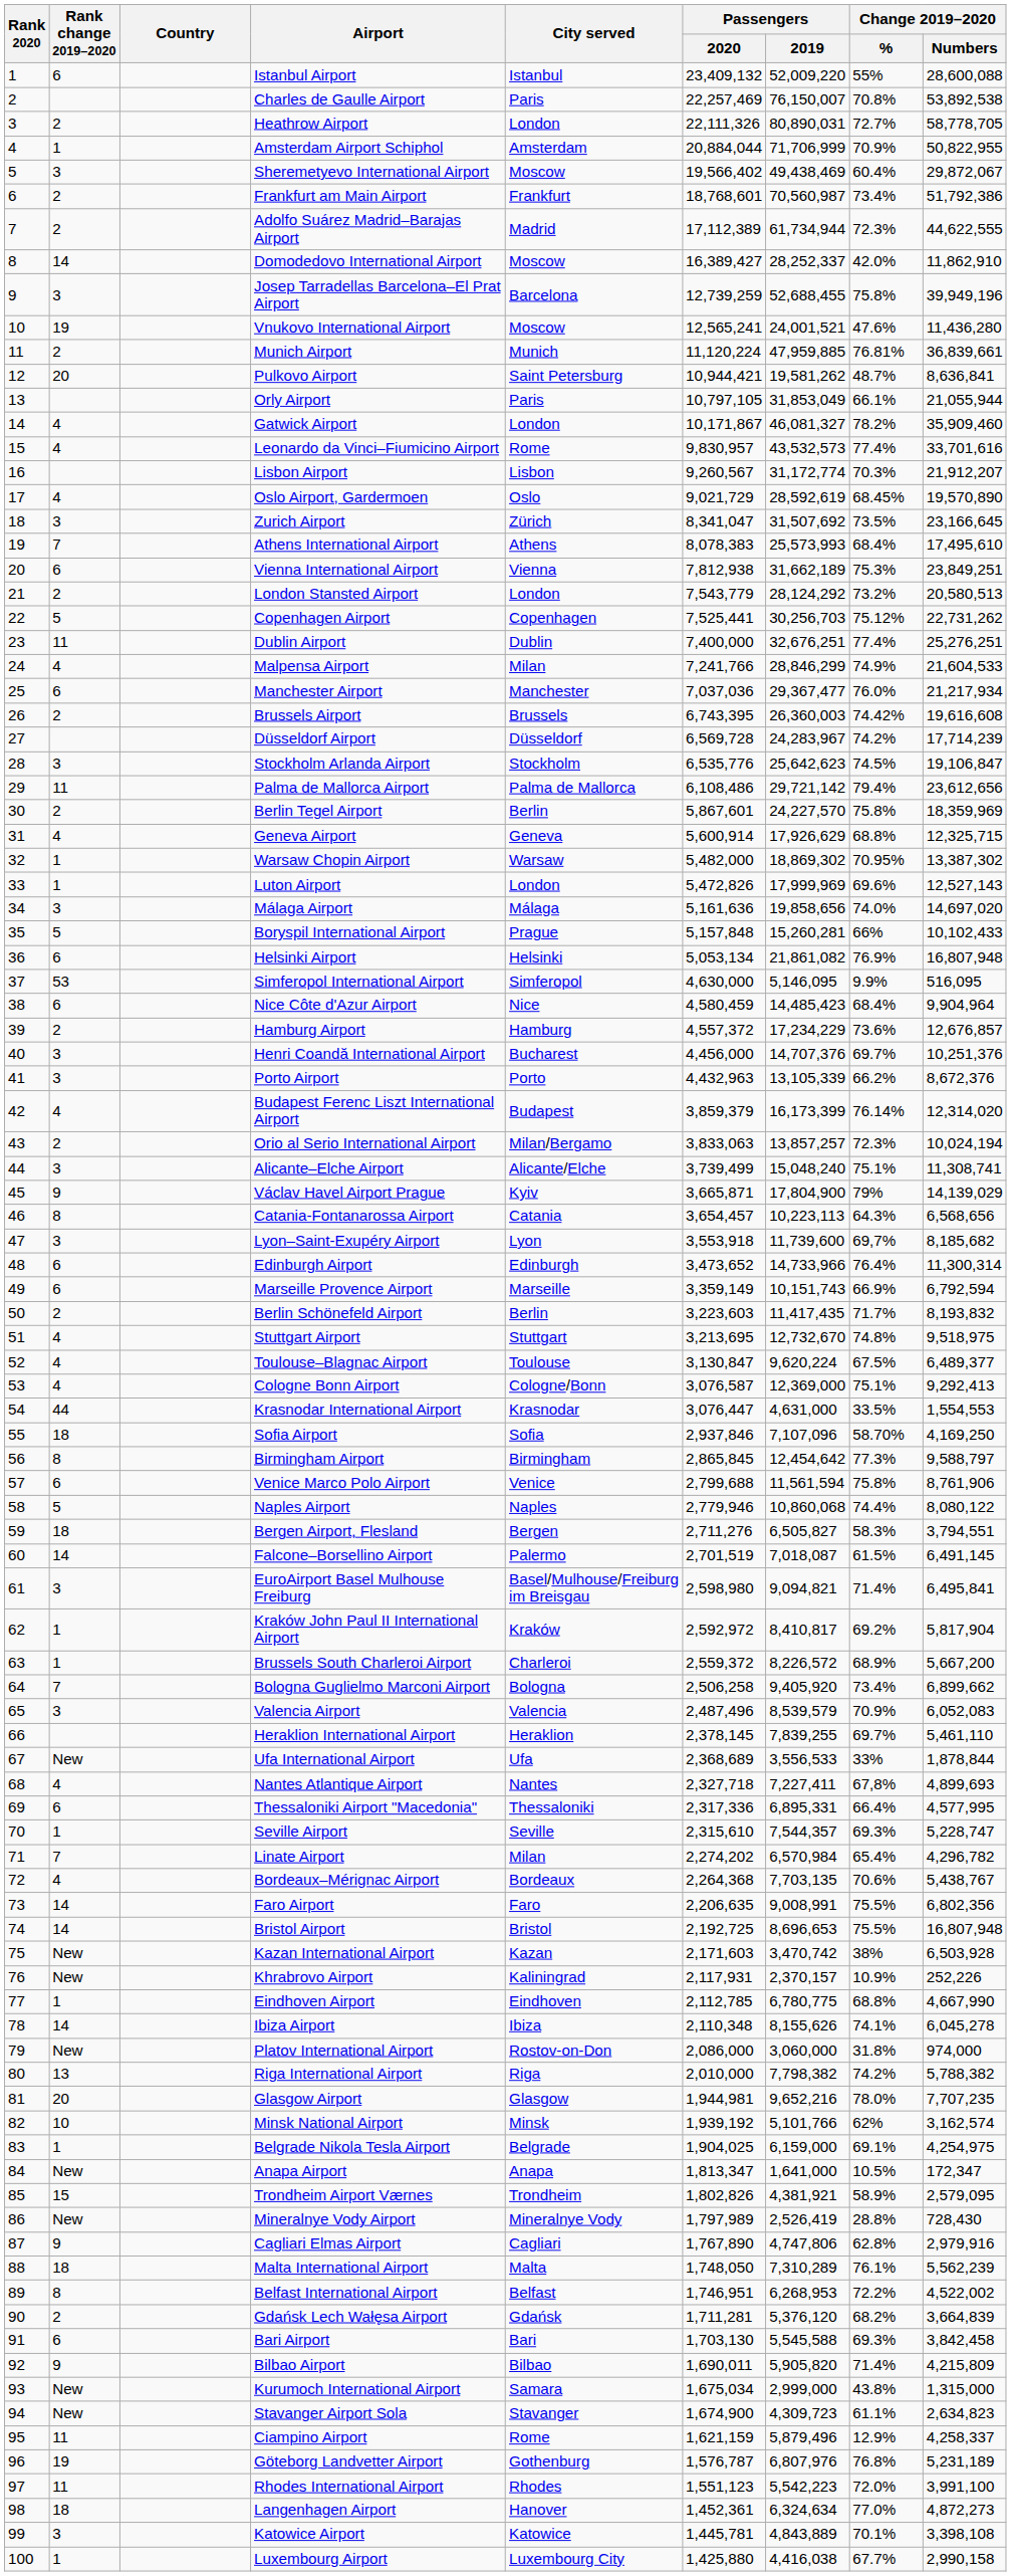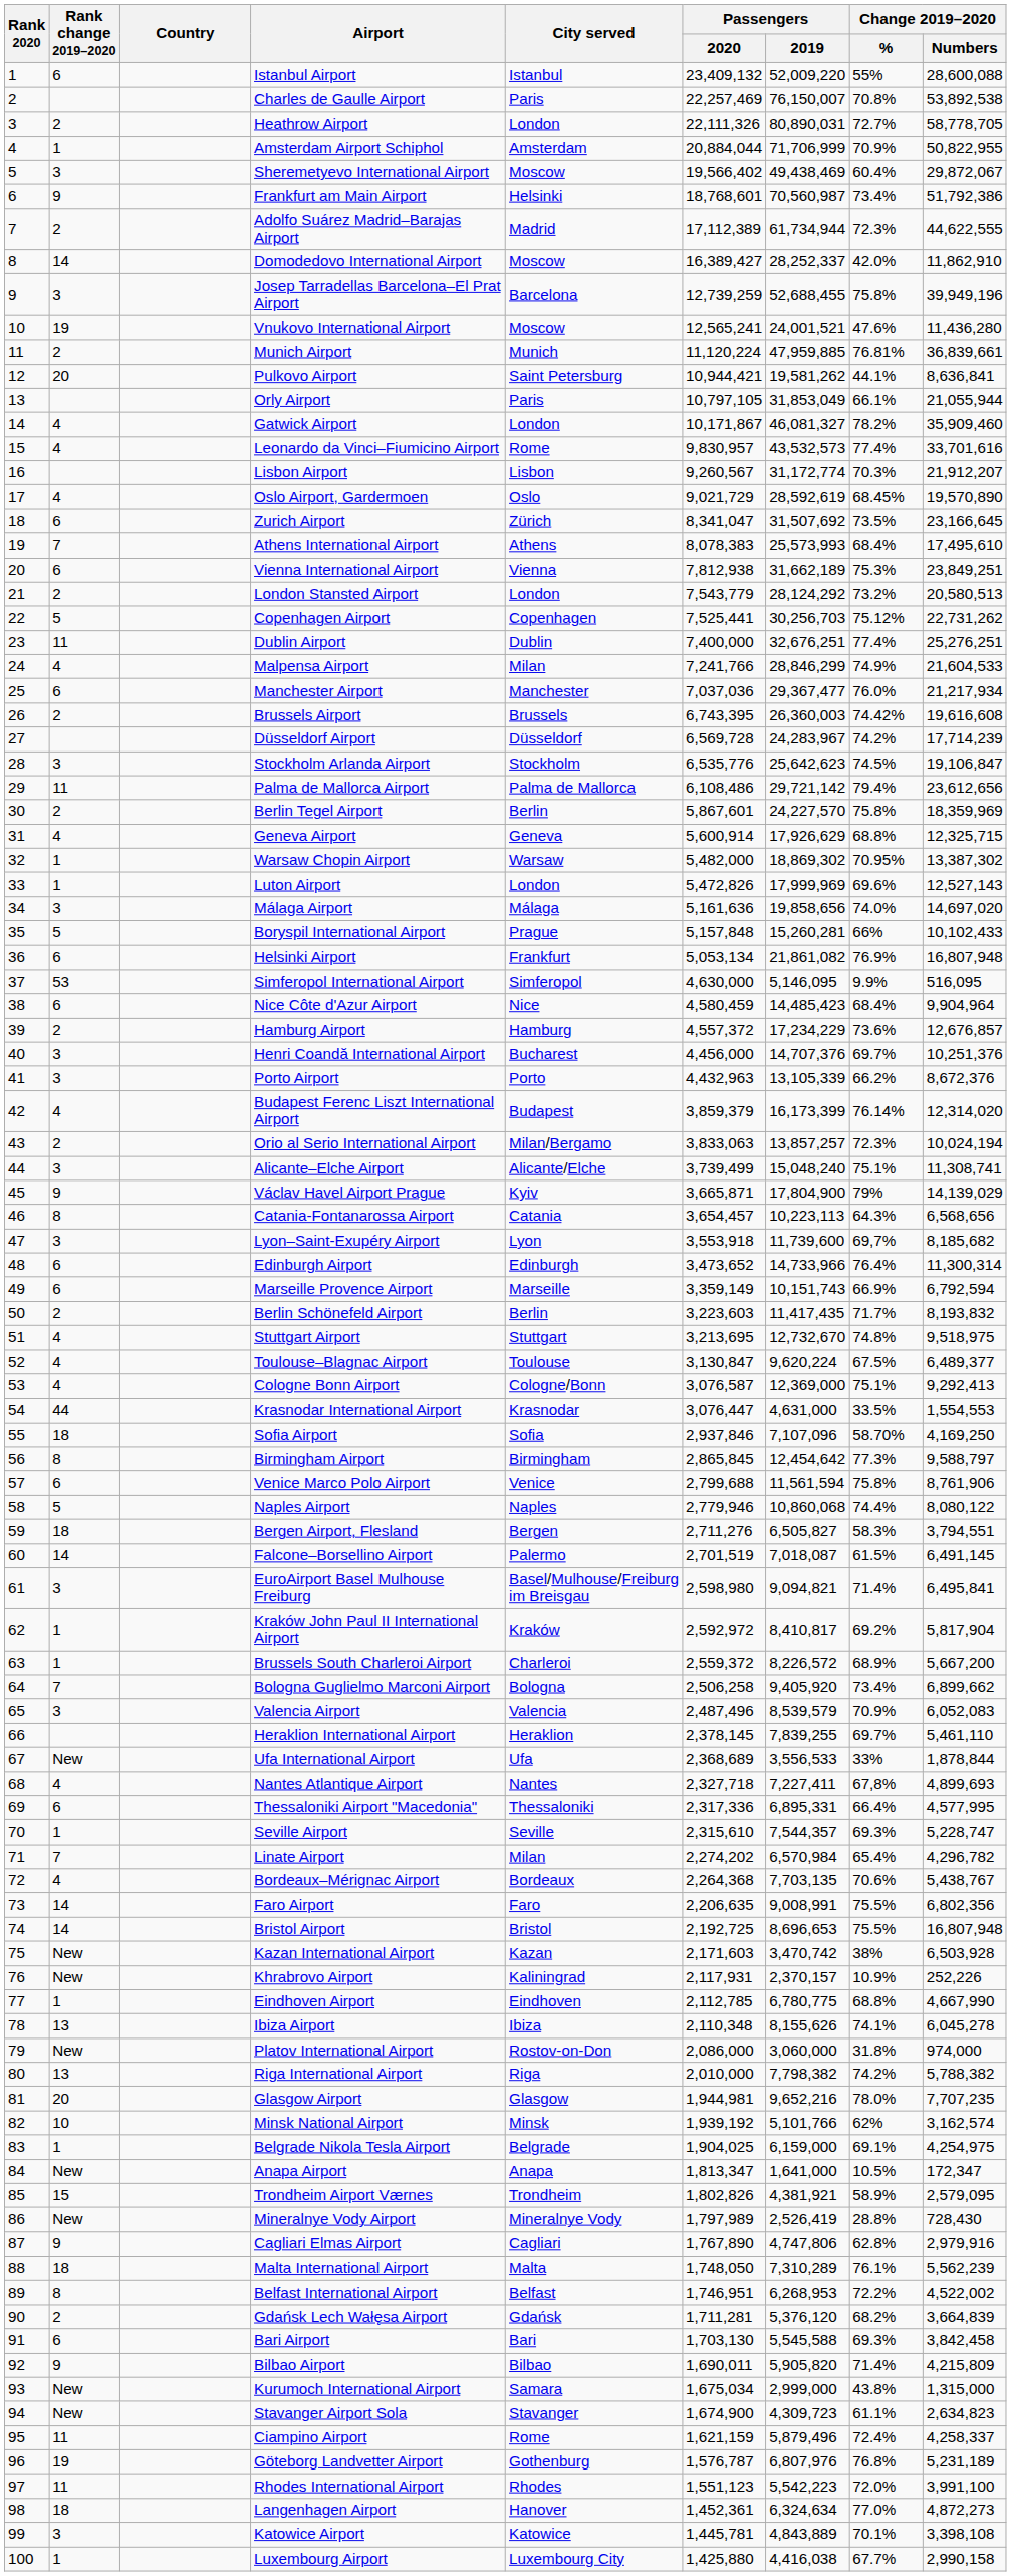Frankfurt am Main Airport | Rank change 2019–2020: 2 -> 9
Frankfurt am Main Airport | City served: Frankfurt -> Helsinki
Pulkovo Airport | Change 2019–2020 / %: 48.7% -> 44.1%
Zurich Airport | Rank change 2019–2020: 3 -> 6
Helsinki Airport | City served: Helsinki -> Frankfurt
Ibiza Airport | Rank change 2019–2020: 14 -> 13
Ciampino Airport | Change 2019–2020 / %: 12.9% -> 72.4%
